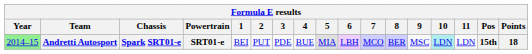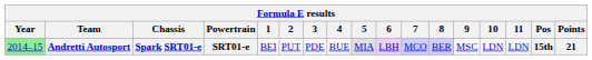Andretti Autosport | 10: paleturquoise background -> no background
Andretti Autosport | Points: 18 -> 21
